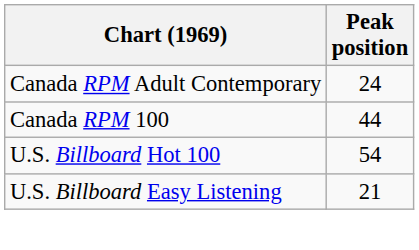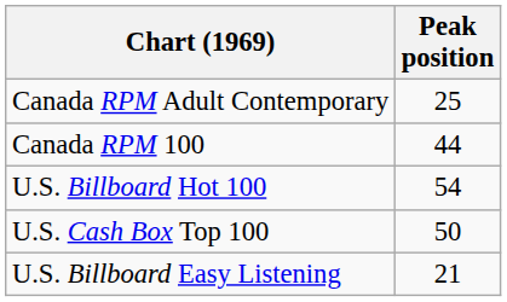Canada RPM Adult Contemporary | Peak position: 24 -> 25
+ row: U.S. Cash Box Top 100 | 50
